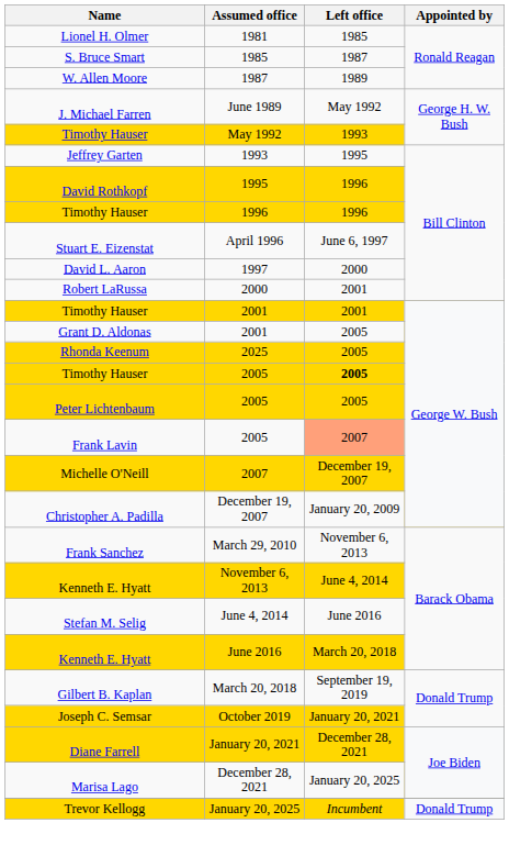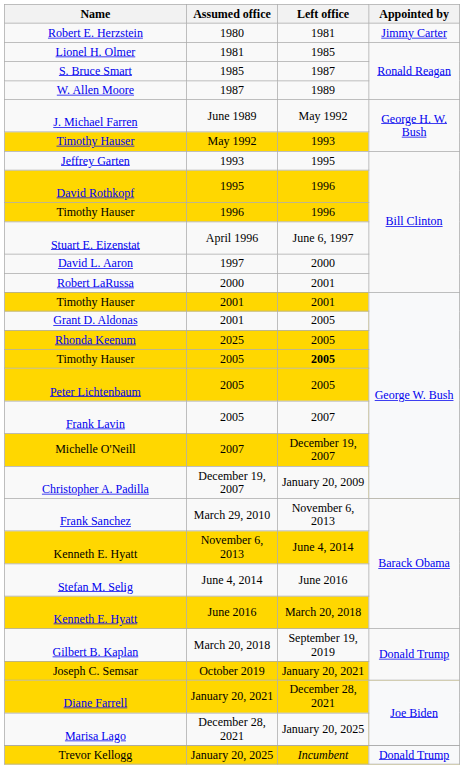+ row: Robert E. Herzstein | 1980 | 1981 | Jimmy Carter
Frank Lavin / 2005 | Left office: lightsalmon background -> no background
